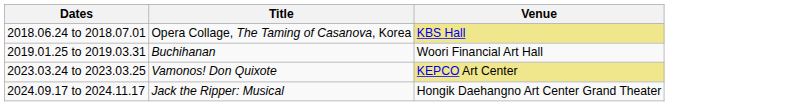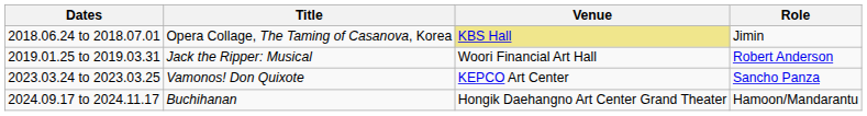+ column: Role | Jimin | Robert Anderson | Sancho Panza | Hamoon/Mandarantu
2019.01.25 to 2019.03.31 | Title: Buchihanan -> Jack the Ripper: Musical
2023.03.24 to 2023.03.25 | Venue: khaki background -> no background
2024.09.17 to 2024.11.17 | Title: Jack the Ripper: Musical -> Buchihanan
